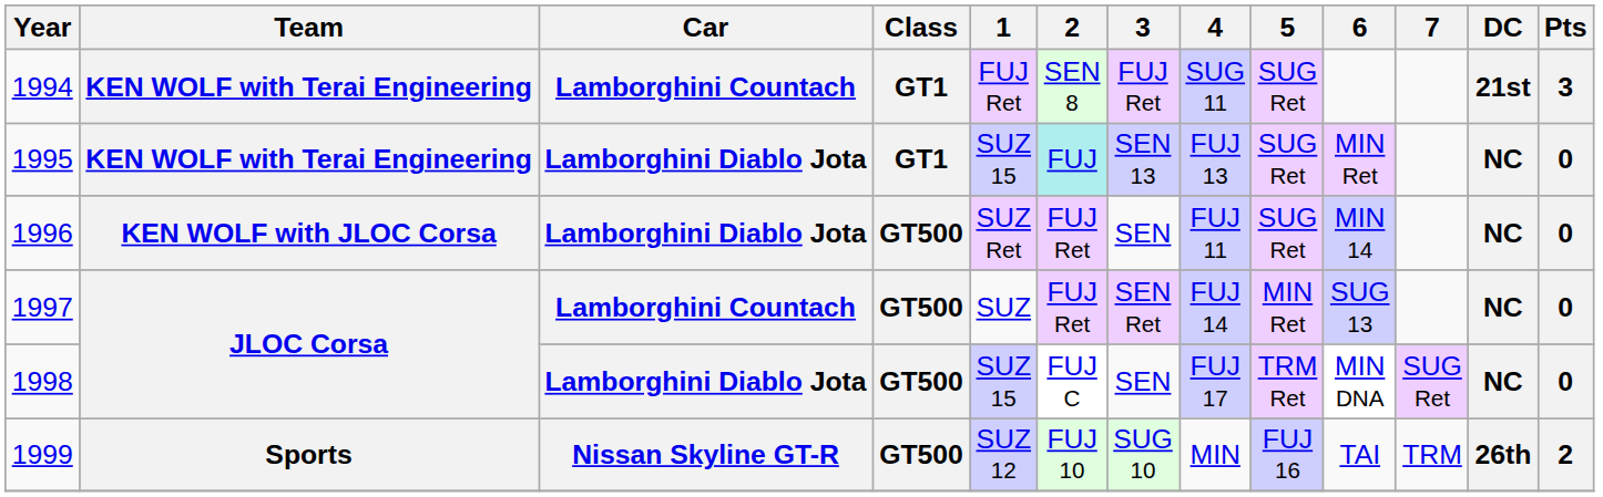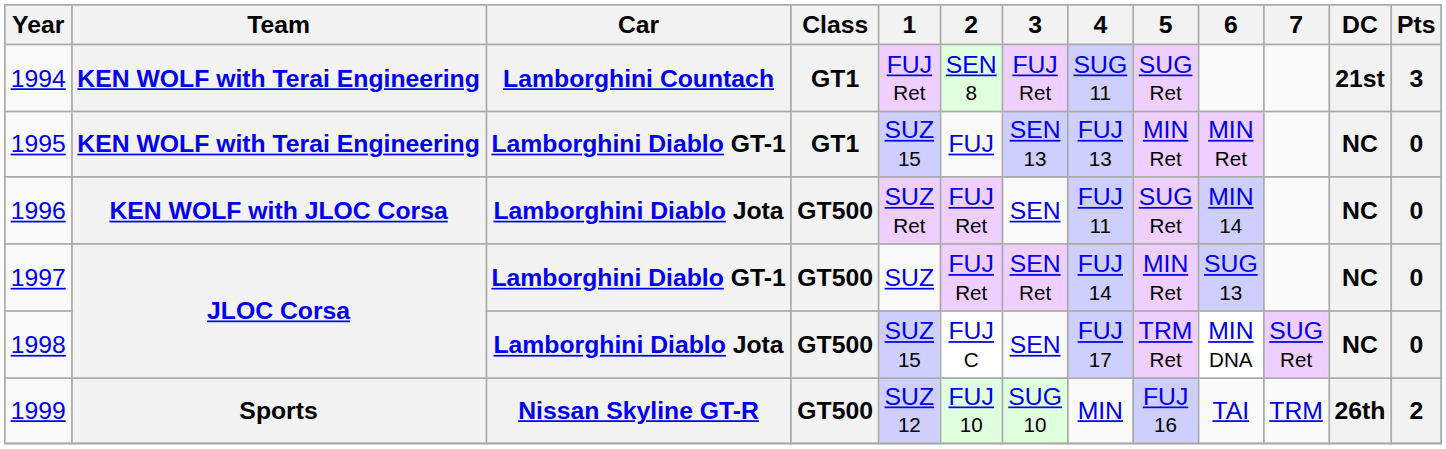1995 | Car: Lamborghini Diablo Jota -> Lamborghini Diablo GT-1
1995 | 2: paleturquoise background -> no background
1995 | 5: SUG Ret -> MIN Ret
1997 | Car: Lamborghini Countach -> Lamborghini Diablo GT-1
